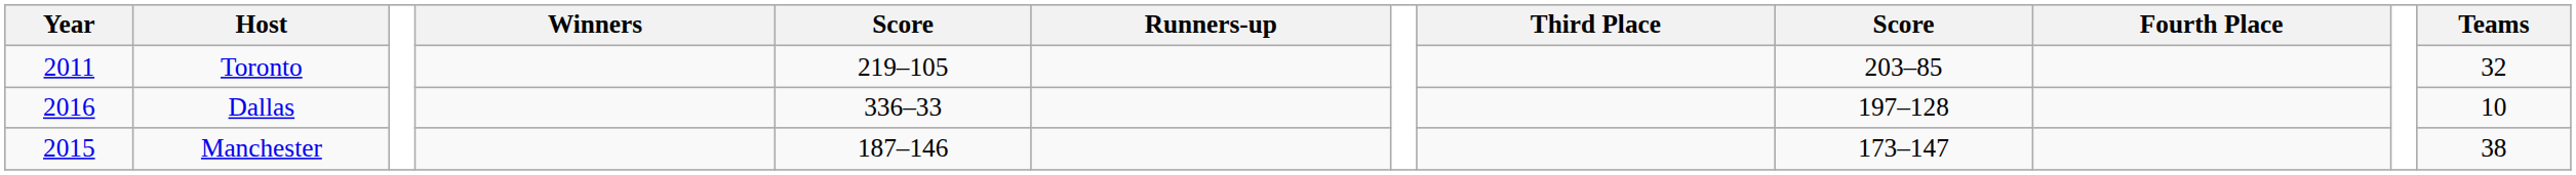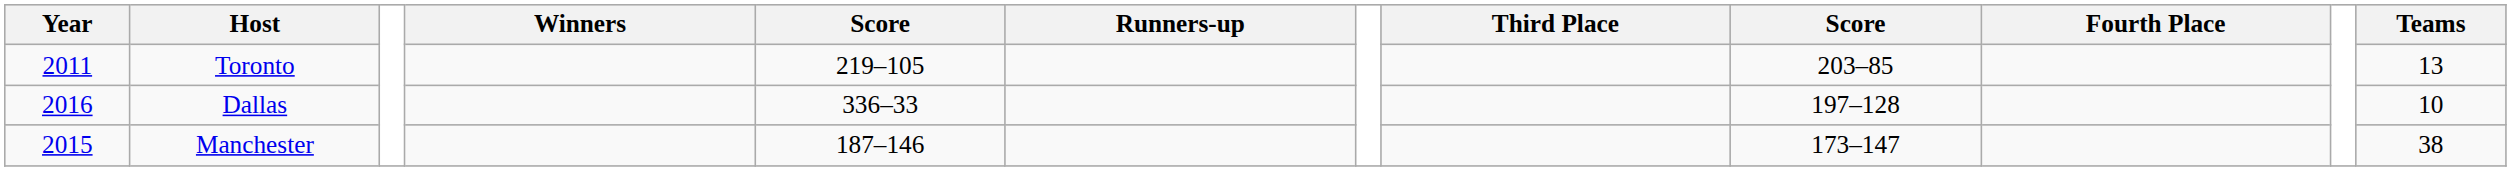Toronto | Teams: 32 -> 13
